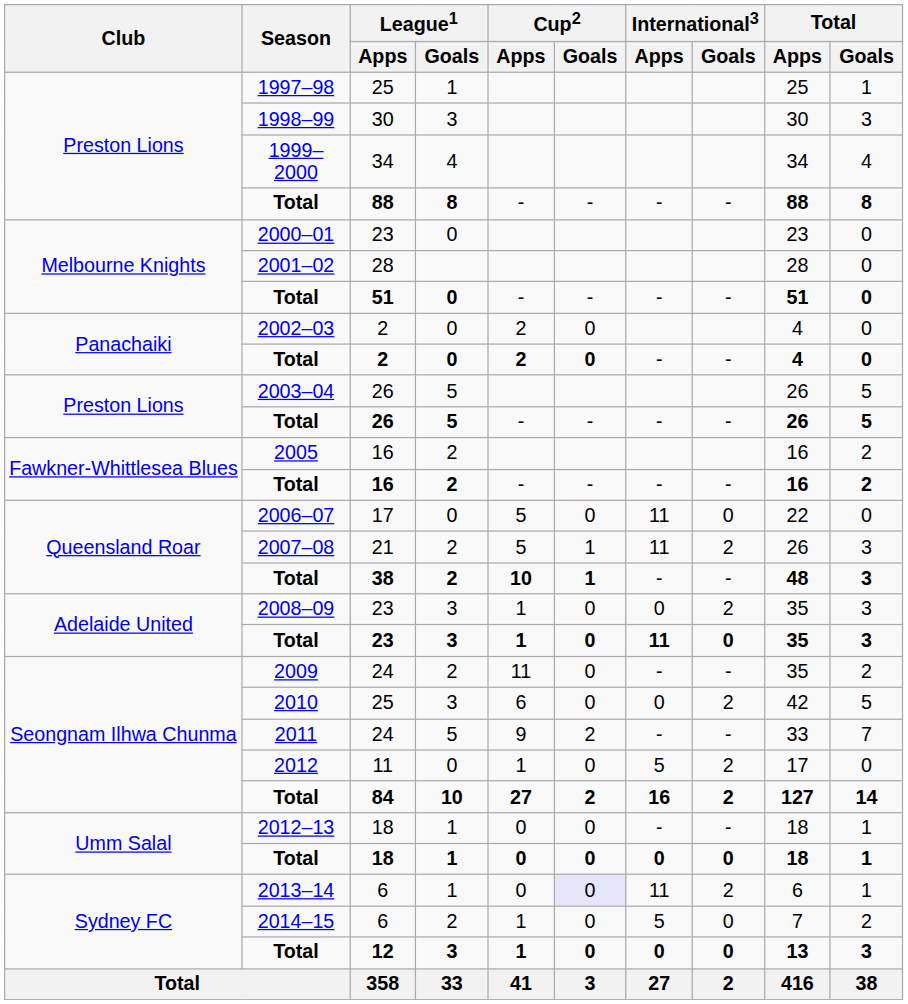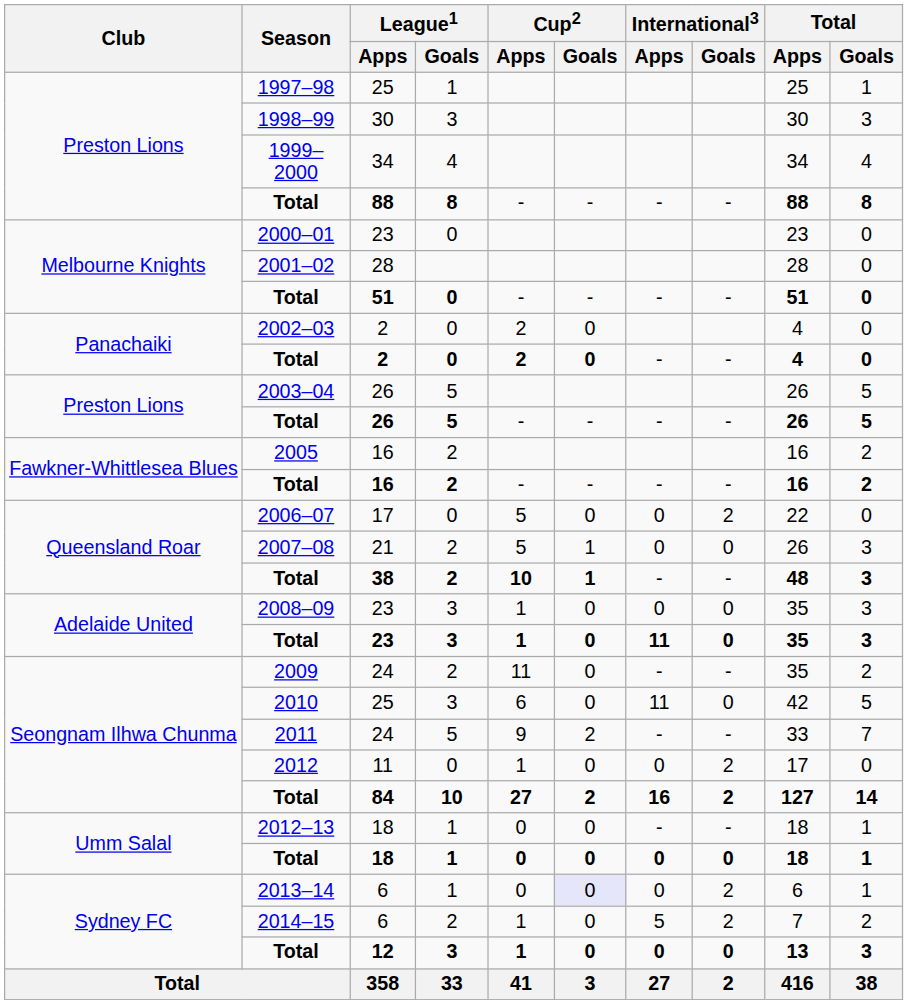2006–07 | International3 / Apps: 11 -> 0
2006–07 | International3 / Goals: 0 -> 2
2007–08 | International3 / Apps: 11 -> 0
2007–08 | International3 / Goals: 2 -> 0
2008–09 | International3 / Goals: 2 -> 0
2010 | International3 / Apps: 0 -> 11
2010 | International3 / Goals: 2 -> 0
2012 | International3 / Apps: 5 -> 0
2013–14 | International3 / Apps: 11 -> 0
2014–15 | International3 / Goals: 0 -> 2
